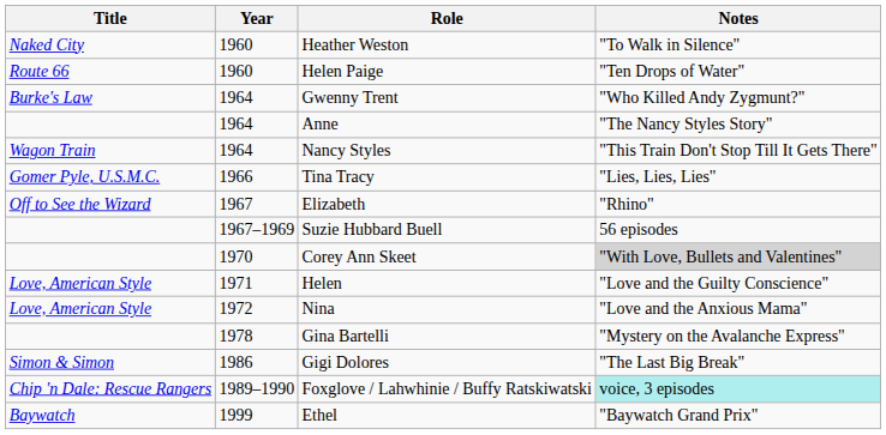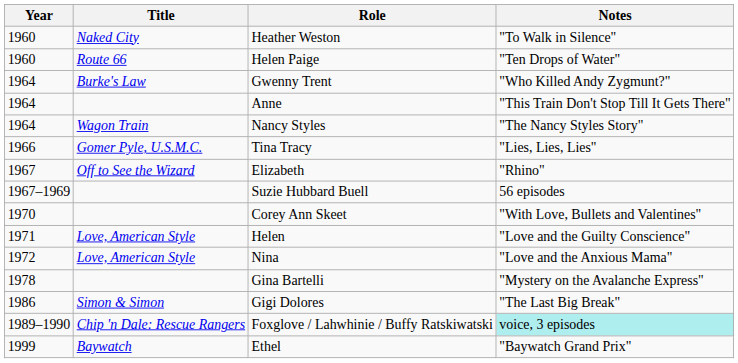columns swapped: Year <-> Title
Anne | Notes: "The Nancy Styles Story" -> "This Train Don't Stop Till It Gets There"
Nancy Styles | Notes: "This Train Don't Stop Till It Gets There" -> "The Nancy Styles Story"
Corey Ann Skeet | Notes: lightgrey background -> no background
